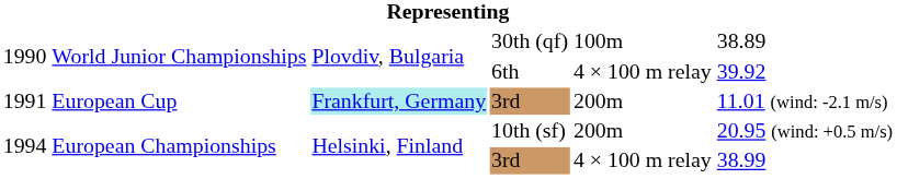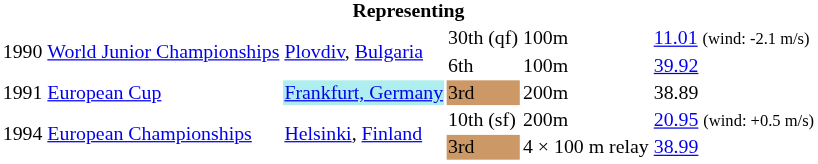30th (qf) | column 6: 38.89 -> 11.01 (wind: -2.1 m/s)
6th | column 5: 4 × 100 m relay -> 100m
1991 / 3rd | column 6: 11.01 (wind: -2.1 m/s) -> 38.89
